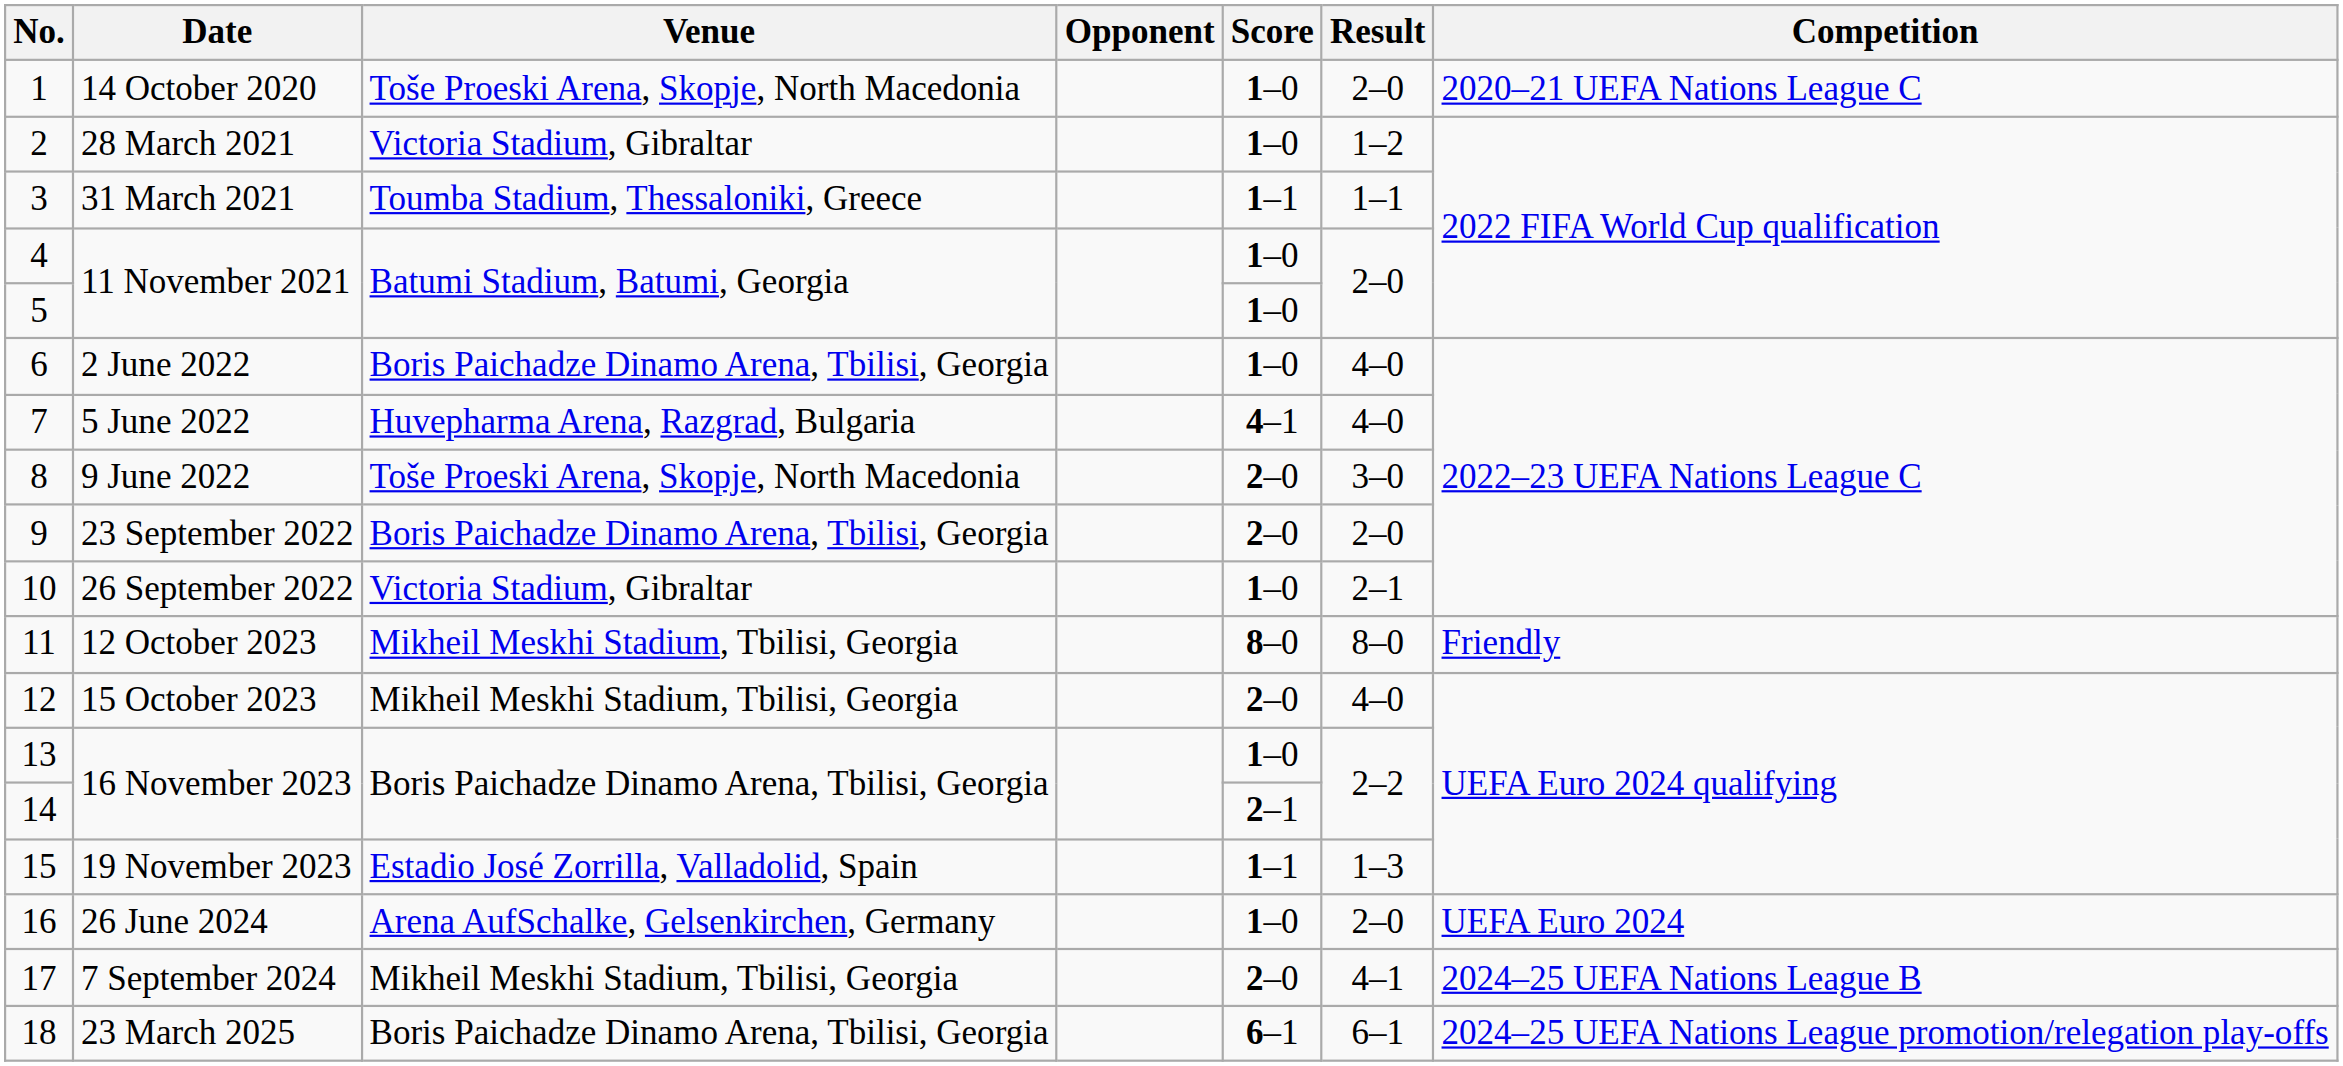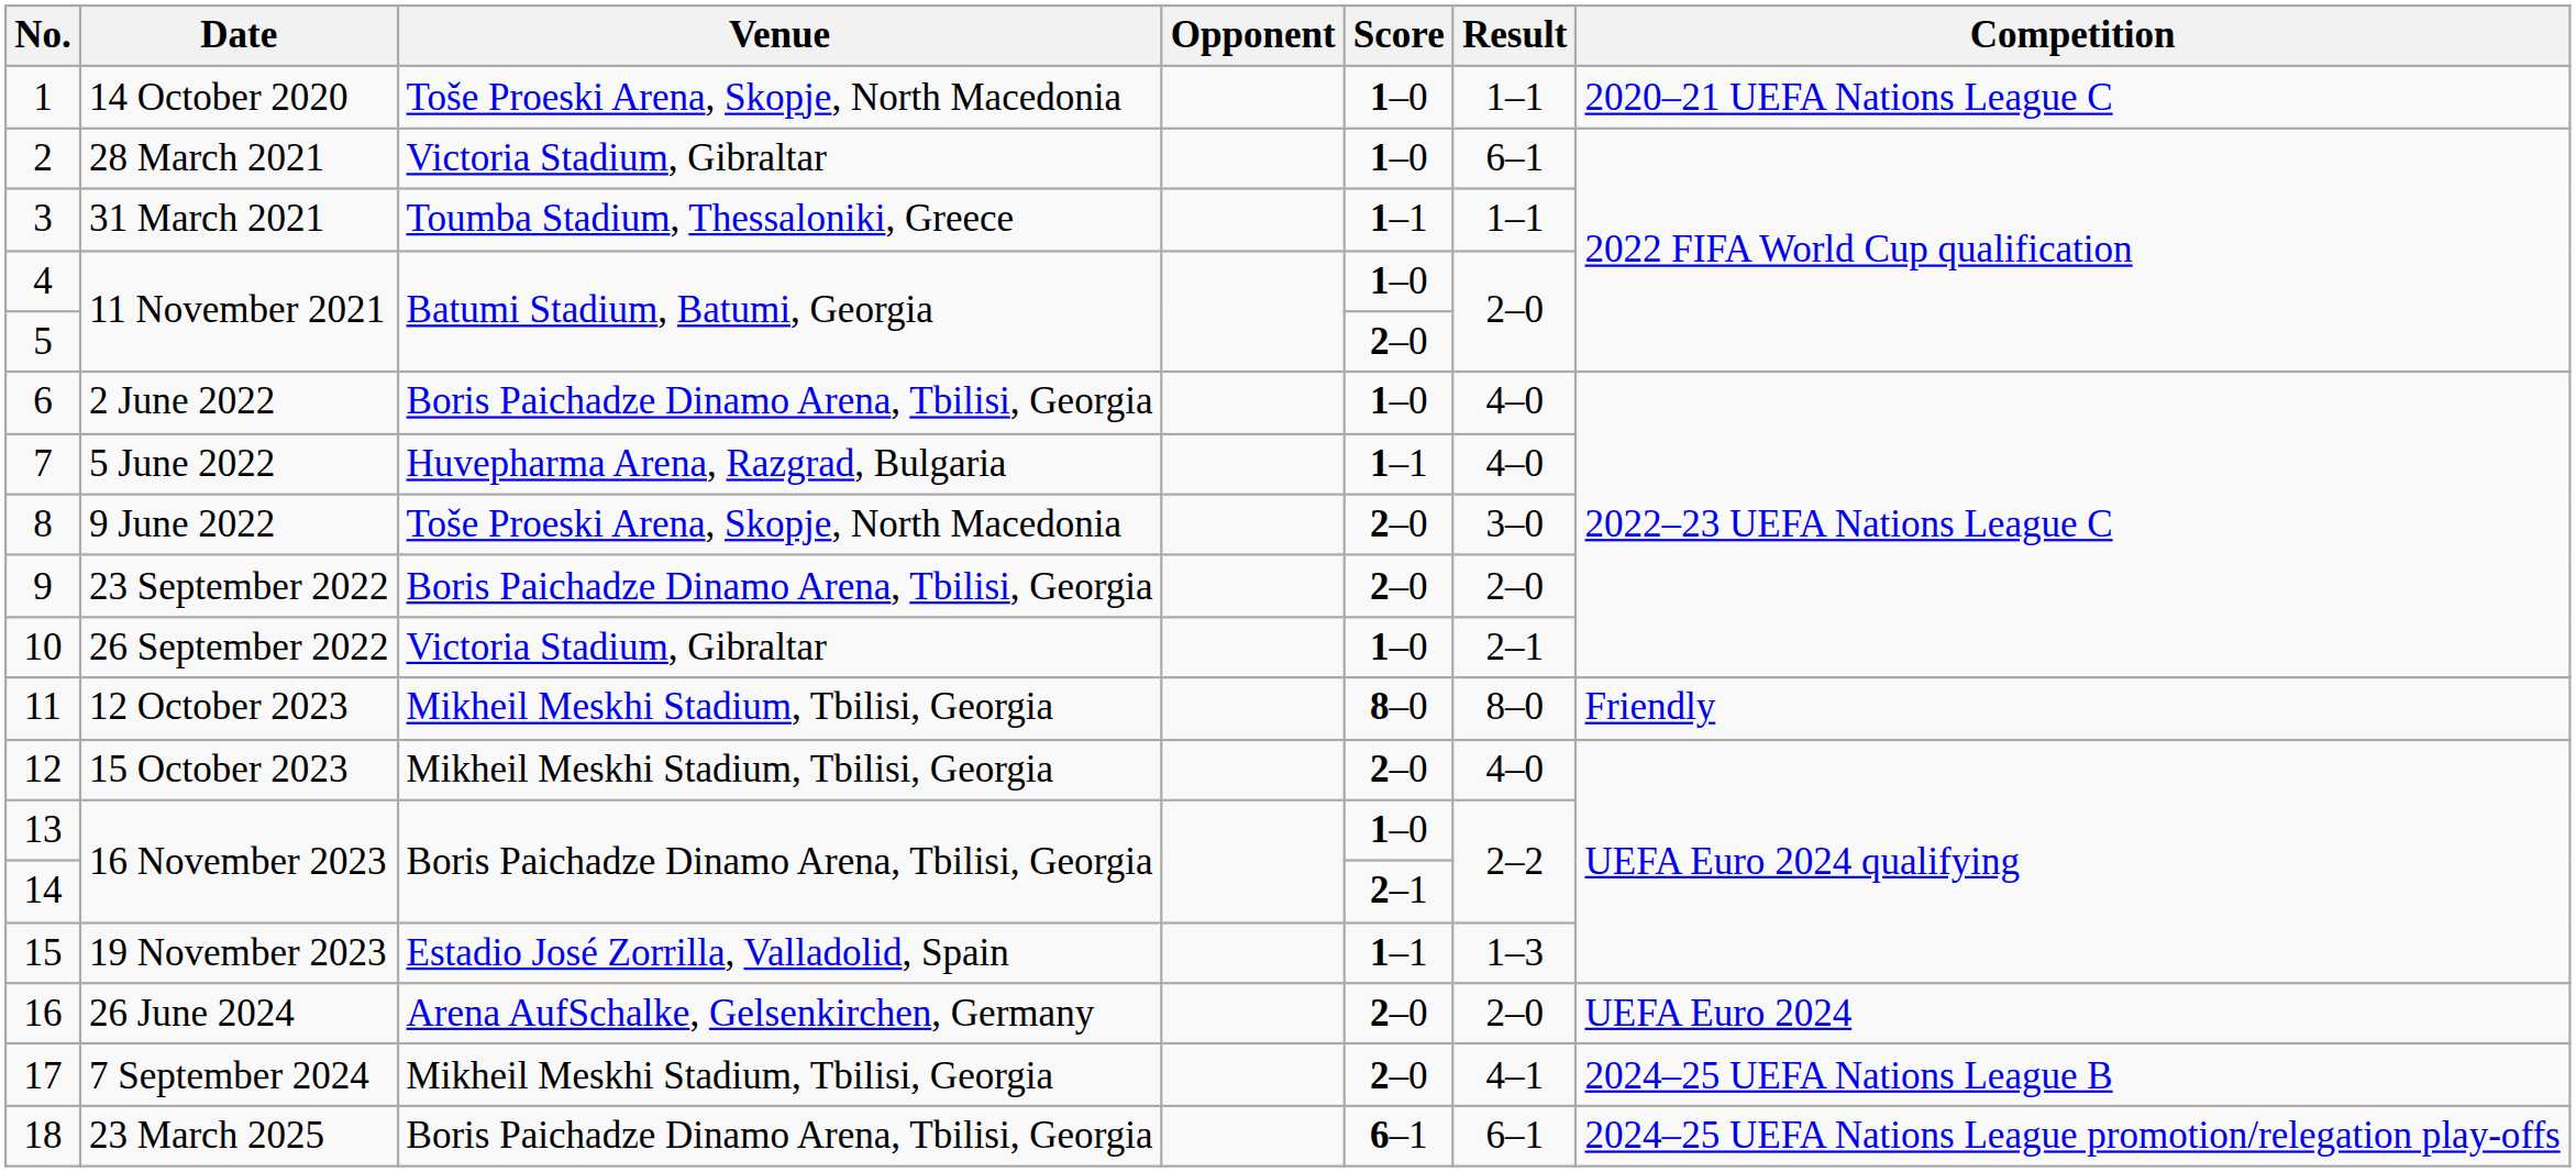1 | Result: 2–0 -> 1–1
2 | Result: 1–2 -> 6–1
5 | Score: 1–0 -> 2–0
7 | Score: 4–1 -> 1–1
16 | Score: 1–0 -> 2–0
